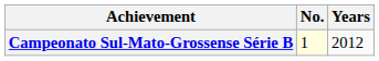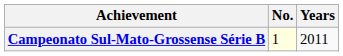Campeonato Sul-Mato-Grossense Série B | Years: 2012 -> 2011
